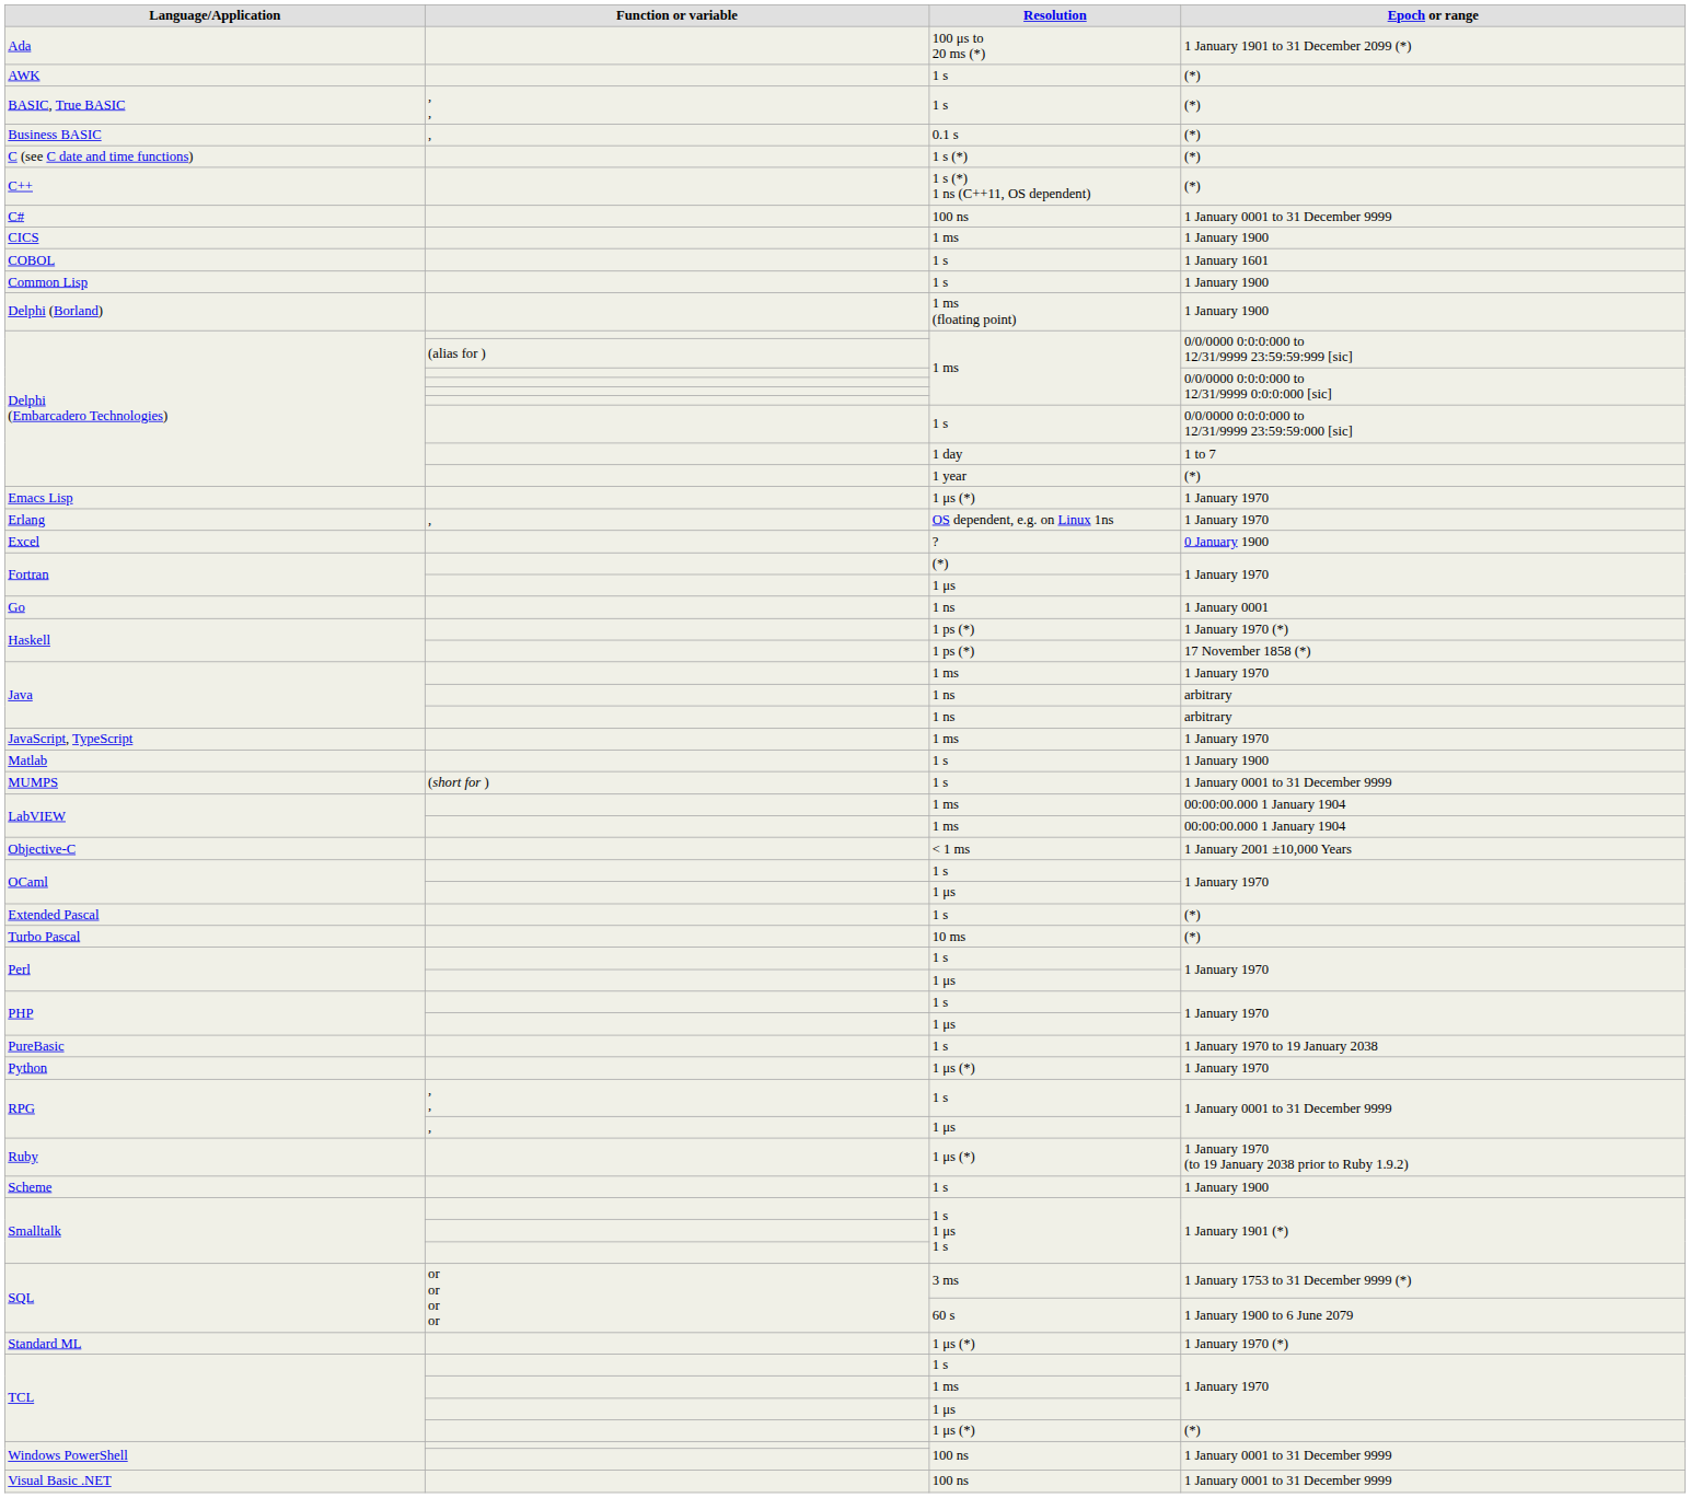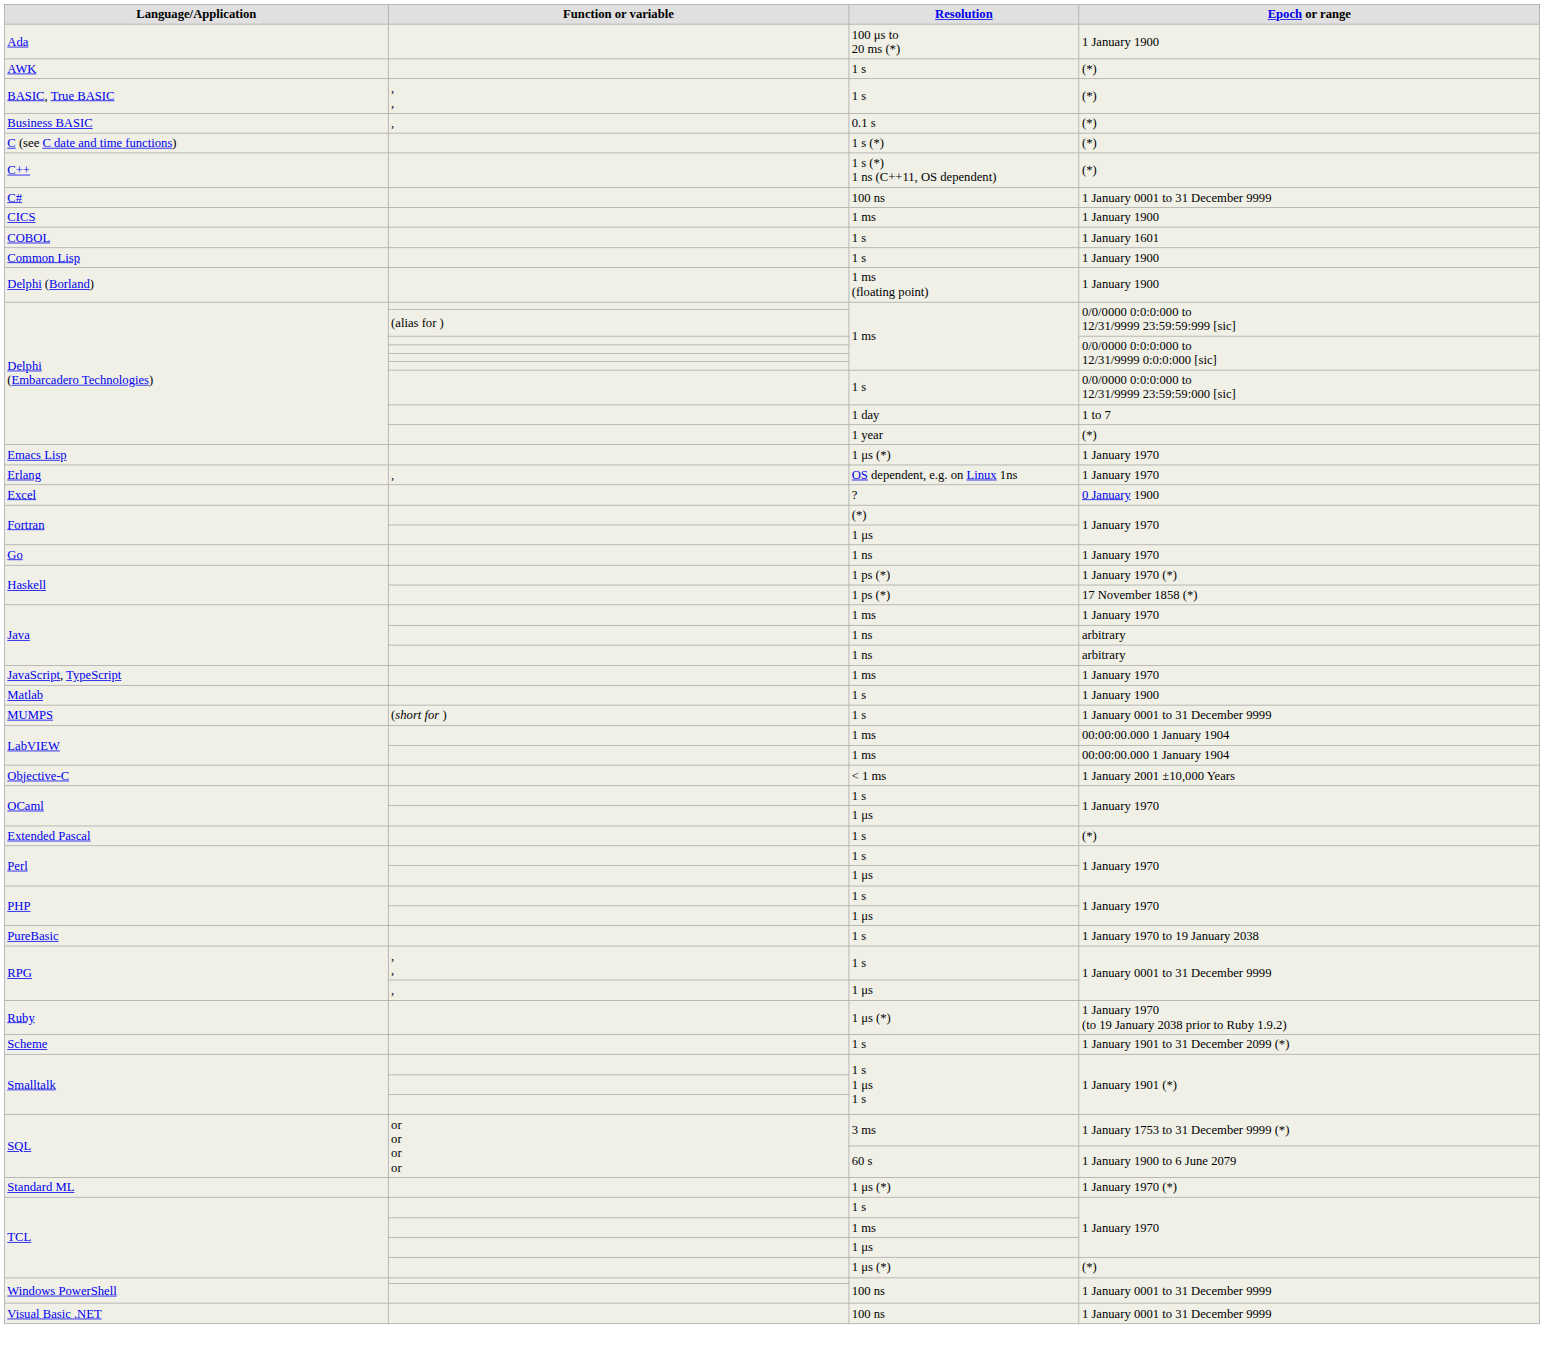Ada | Epoch or range: 1 January 1901 to 31 December 2099 (*) -> 1 January 1900
Go | Epoch or range: 1 January 0001 -> 1 January 1970
- row: Turbo Pascal | 10 ms | (*)
- row: Python | 1 μs (*) | 1 January 1970
Scheme | Epoch or range: 1 January 1900 -> 1 January 1901 to 31 December 2099 (*)
